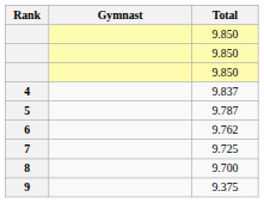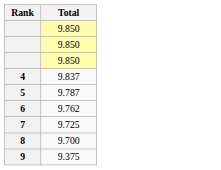- column: Gymnast
